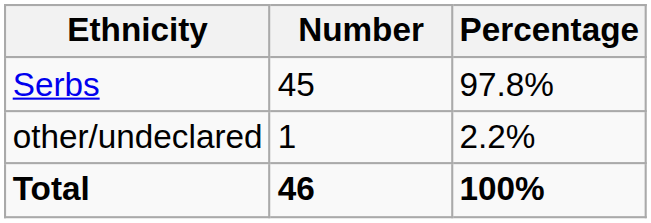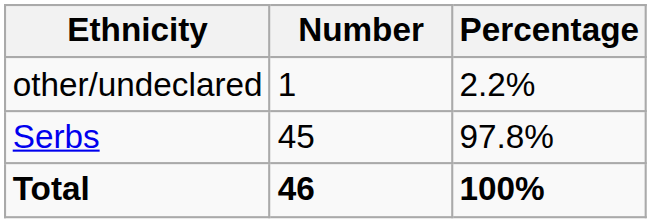rows swapped: Serbs <-> other/undeclared
